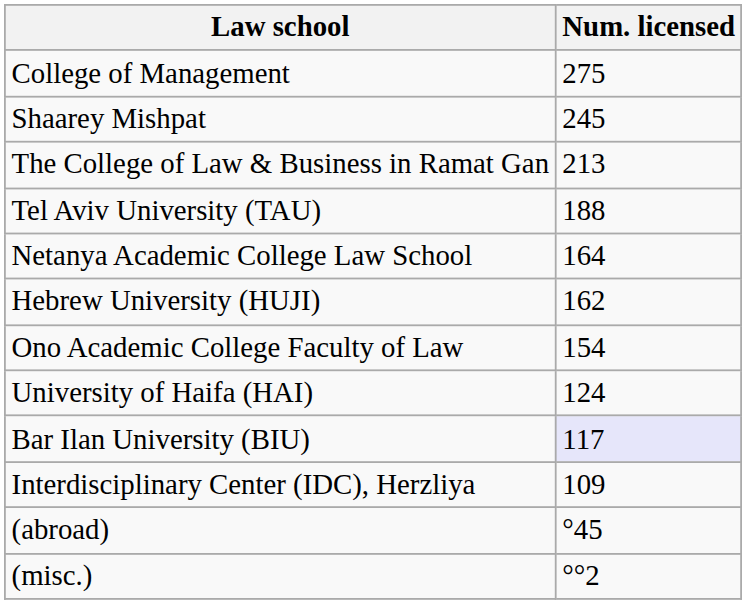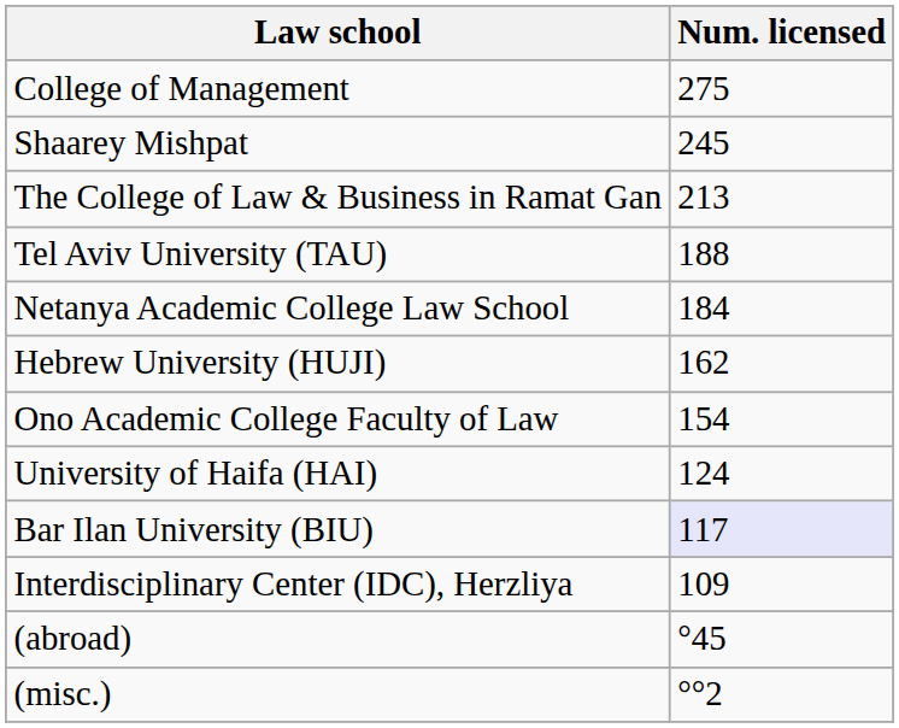Netanya Academic College Law School | Num. licensed: 164 -> 184
